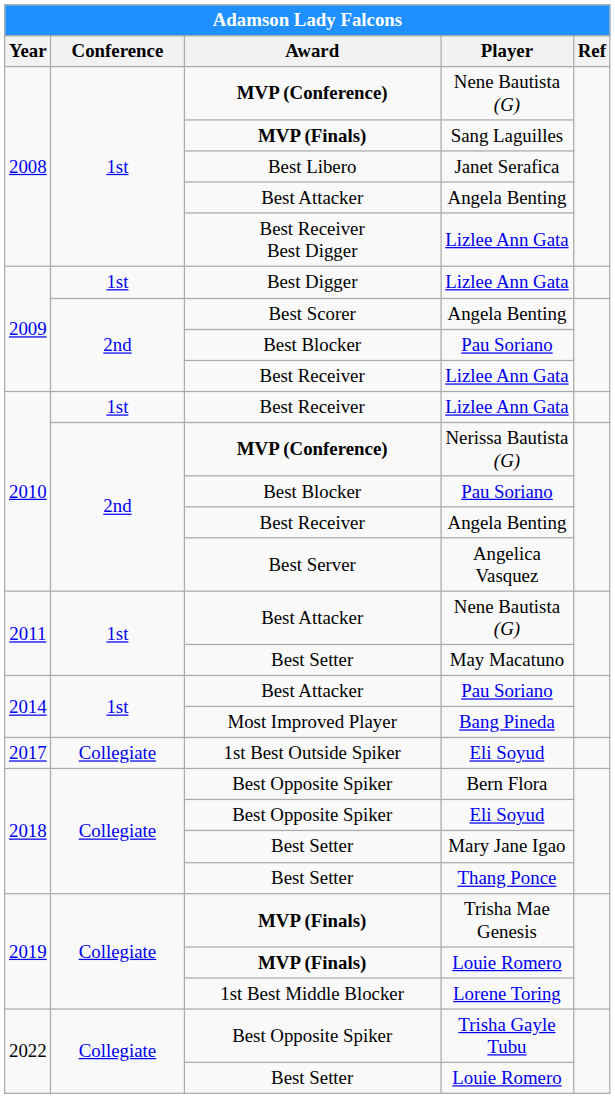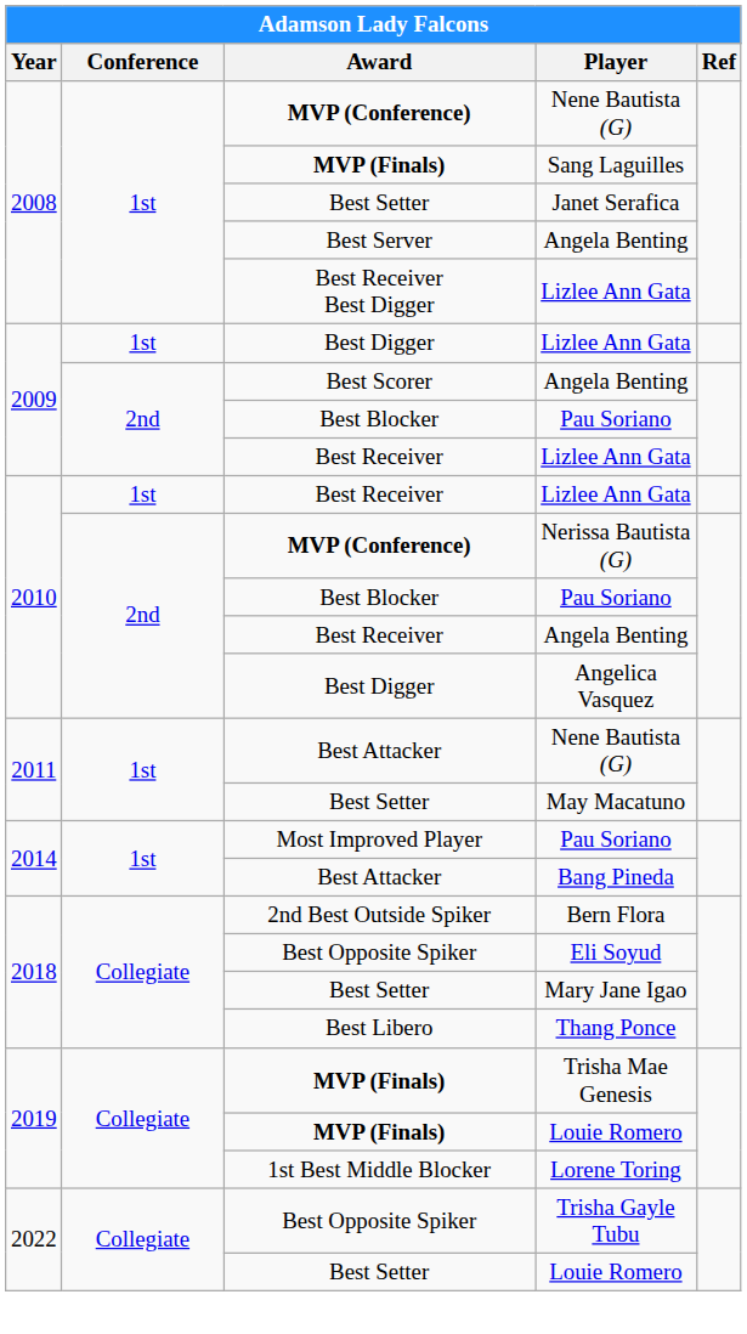Janet Serafica | Award: Best Libero -> Best Setter
2008 / Angela Benting | Award: Best Attacker -> Best Server
Angelica Vasquez | Award: Best Server -> Best Digger
2014 / Pau Soriano | Award: Best Attacker -> Most Improved Player
Bang Pineda | Award: Most Improved Player -> Best Attacker
- row: 2017 | Collegiate | 1st Best Outside Spiker | Eli Soyud
Bern Flora | Award: Best Opposite Spiker -> 2nd Best Outside Spiker
Thang Ponce | Award: Best Setter -> Best Libero
